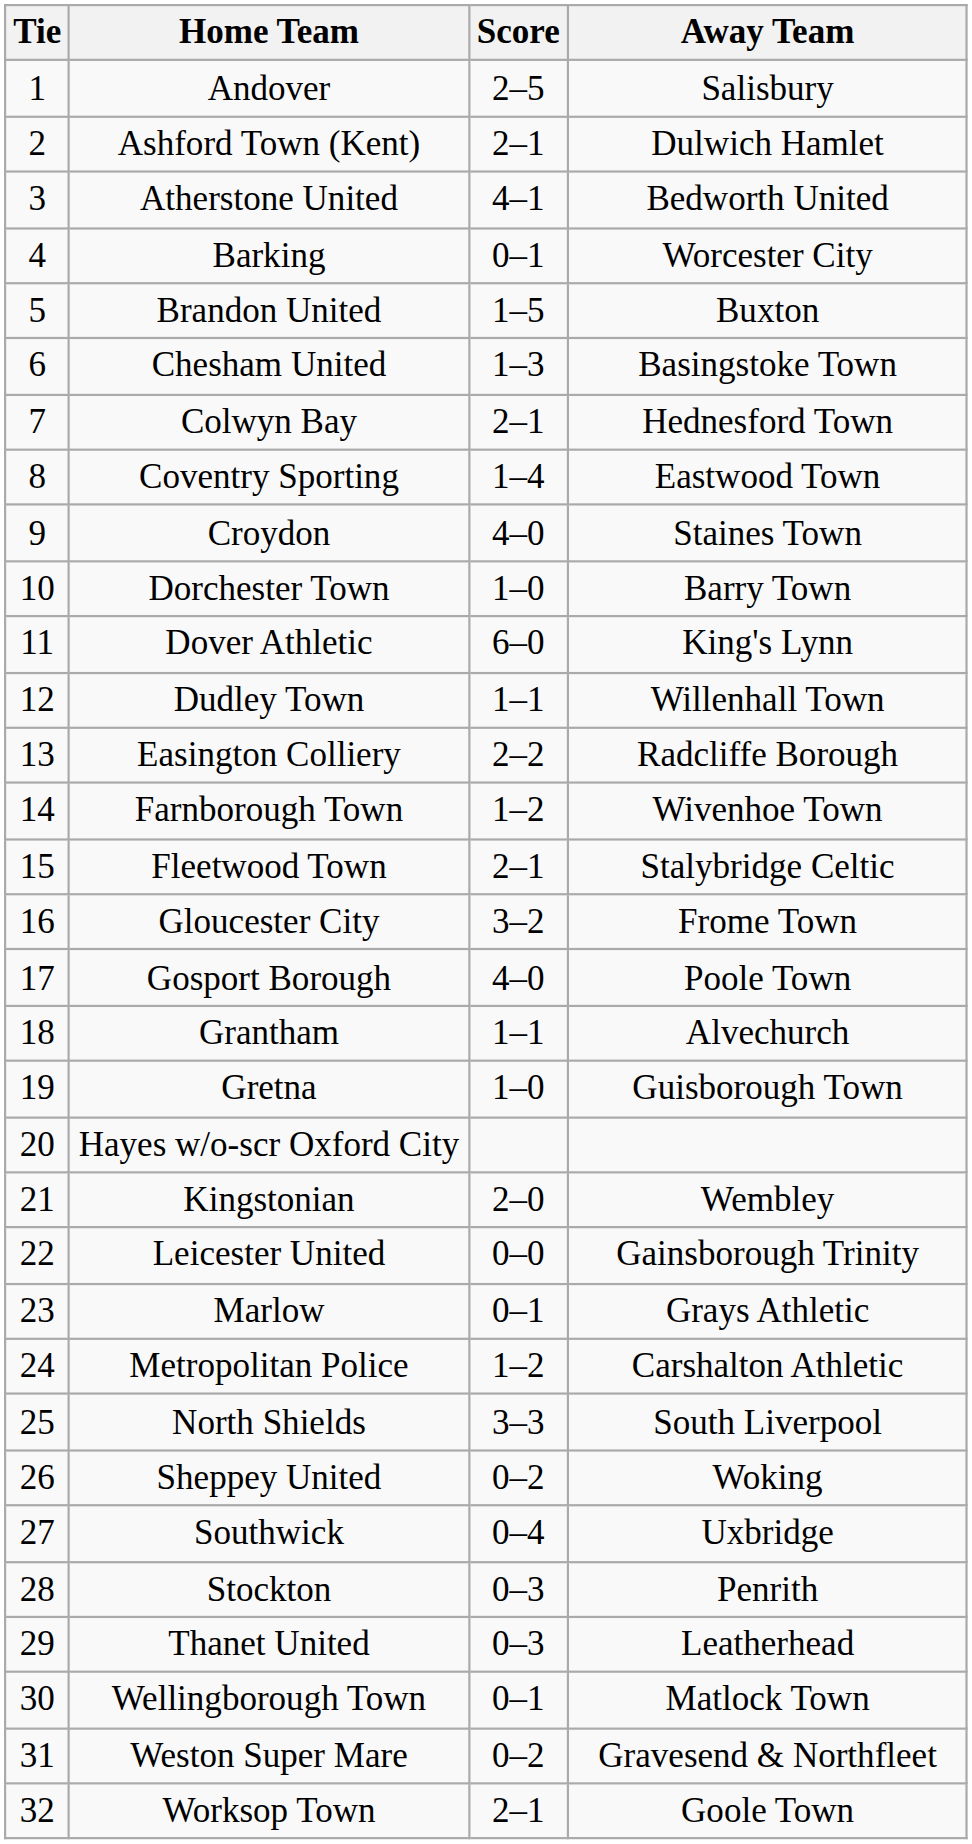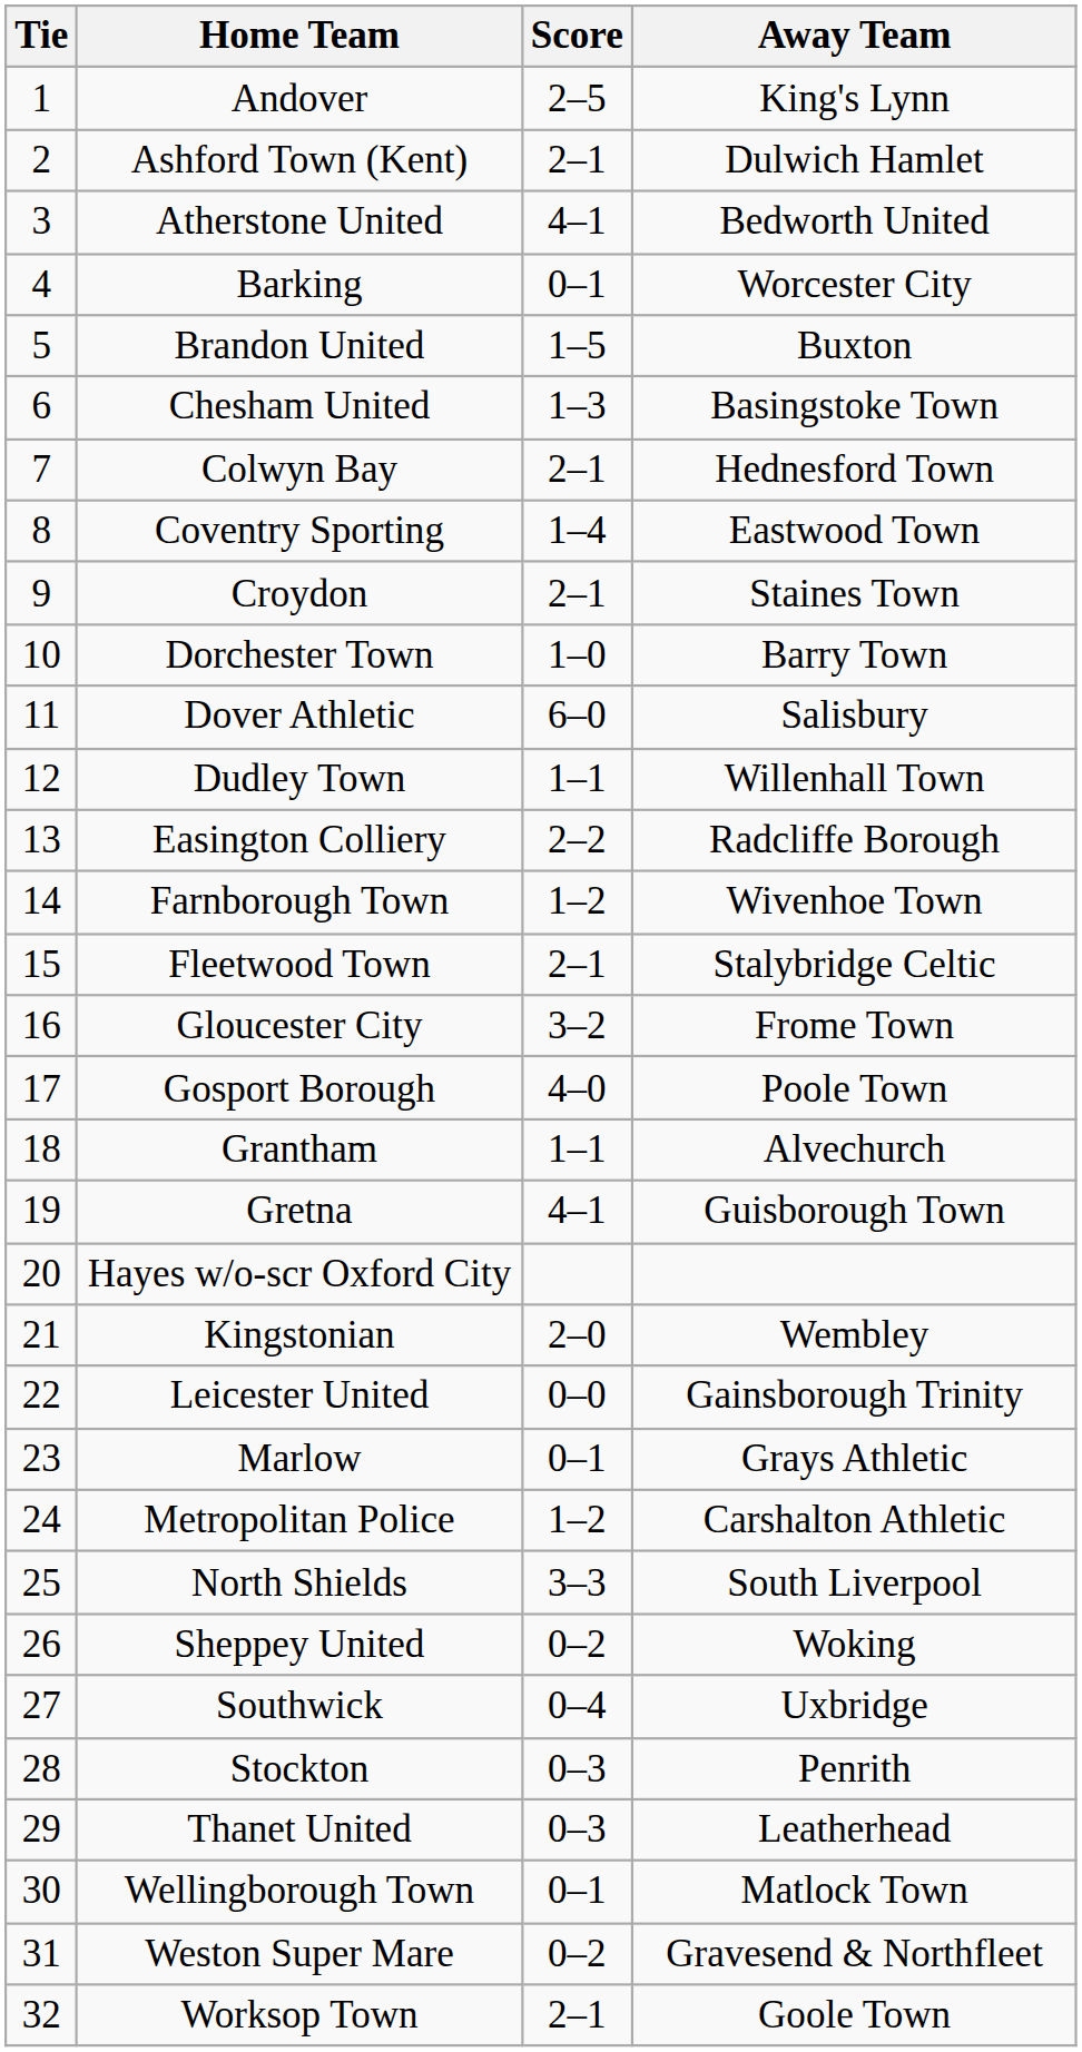Andover | Away Team: Salisbury -> King's Lynn
Croydon | Score: 4–0 -> 2–1
Dover Athletic | Away Team: King's Lynn -> Salisbury
Gretna | Score: 1–0 -> 4–1
